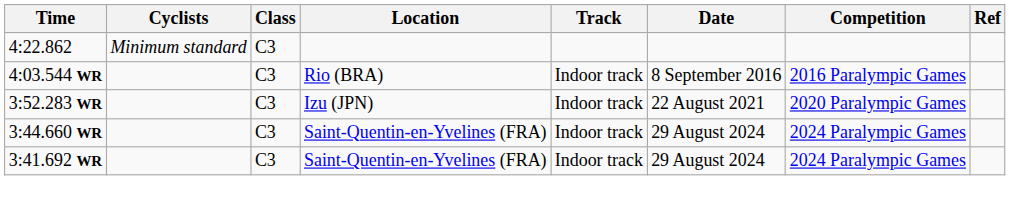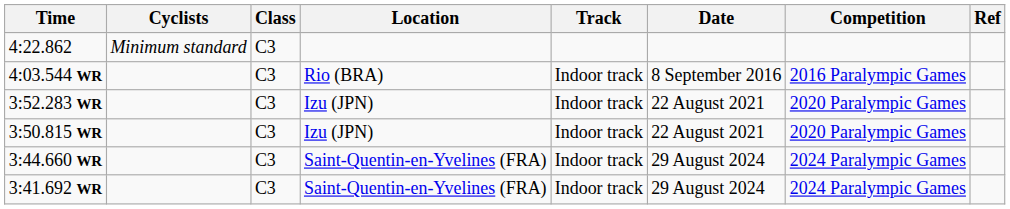+ row: 3:50.815 WR | C3 | Izu (JPN) | Indoor track | 22 August 2021 | 2020 Paralympic Games
